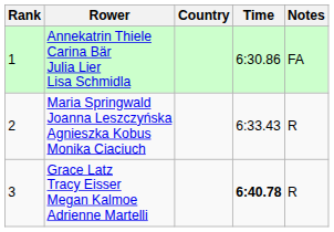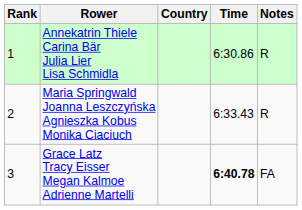Annekatrin Thiele Carina Bär Julia Lier Lisa Schmidla | Notes: FA -> R
Grace Latz Tracy Eisser Megan Kalmoe Adrienne Martelli | Notes: R -> FA
